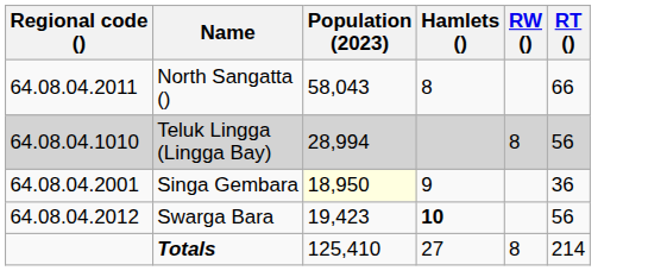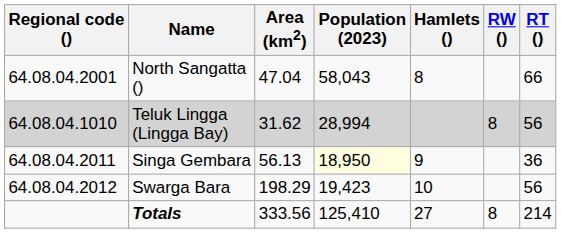+ column: Area (km2) | 47.04 | 31.62 | 56.13 | 198.29 | 333.56
North Sangatta () | Regional code (): 64.08.04.2011 -> 64.08.04.2001
Singa Gembara | Regional code (): 64.08.04.2001 -> 64.08.04.2011
Swarga Bara | Hamlets (): bold -> normal
